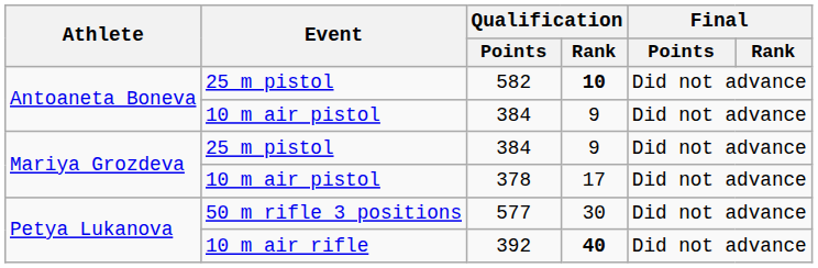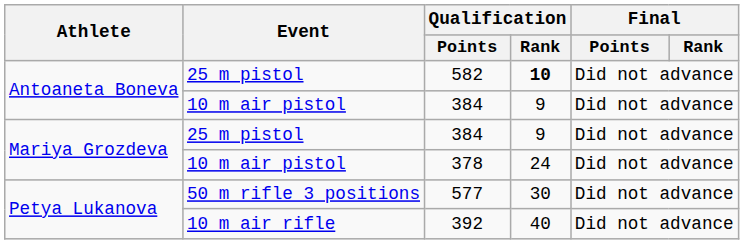378 | Qualification / Rank: 17 -> 24
392 | Qualification / Rank: bold -> normal
